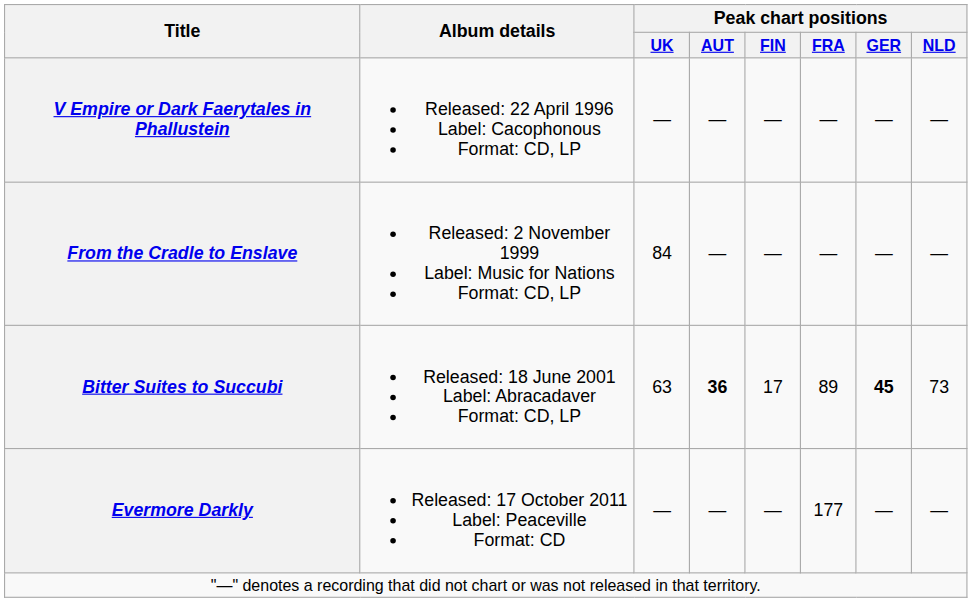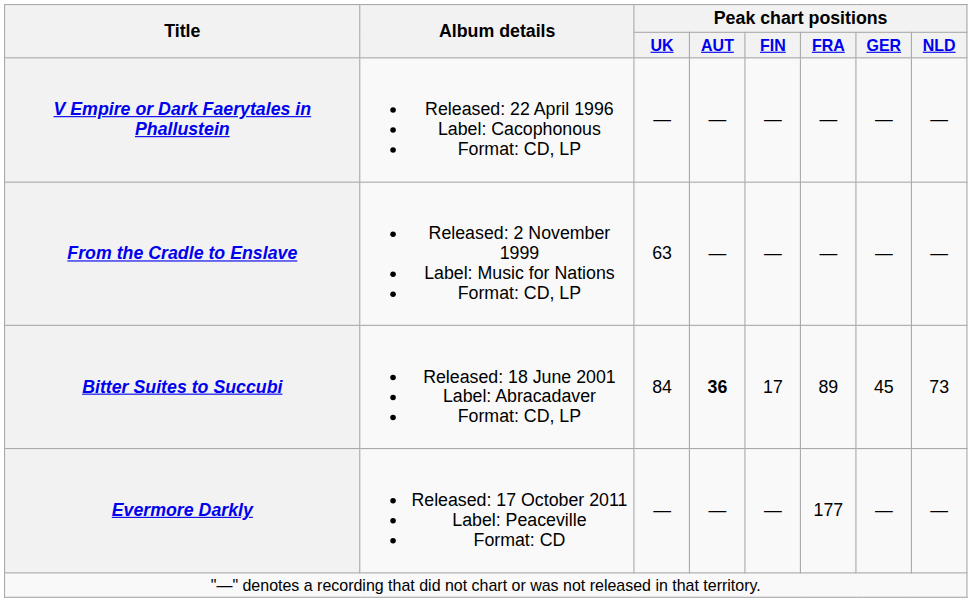From the Cradle to Enslave | Peak chart positions / UK: 84 -> 63
Bitter Suites to Succubi | Peak chart positions / UK: 63 -> 84
Bitter Suites to Succubi | Peak chart positions / GER: bold -> normal
